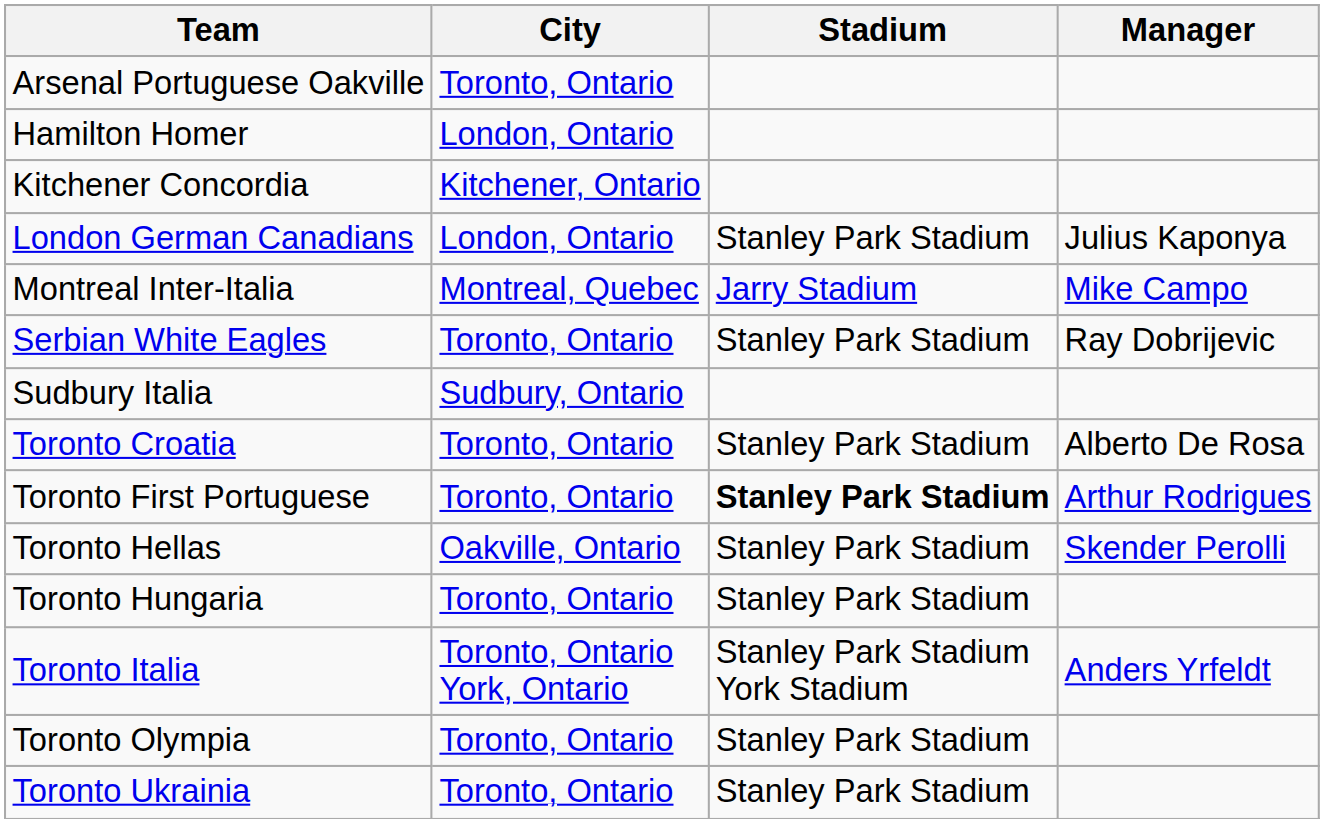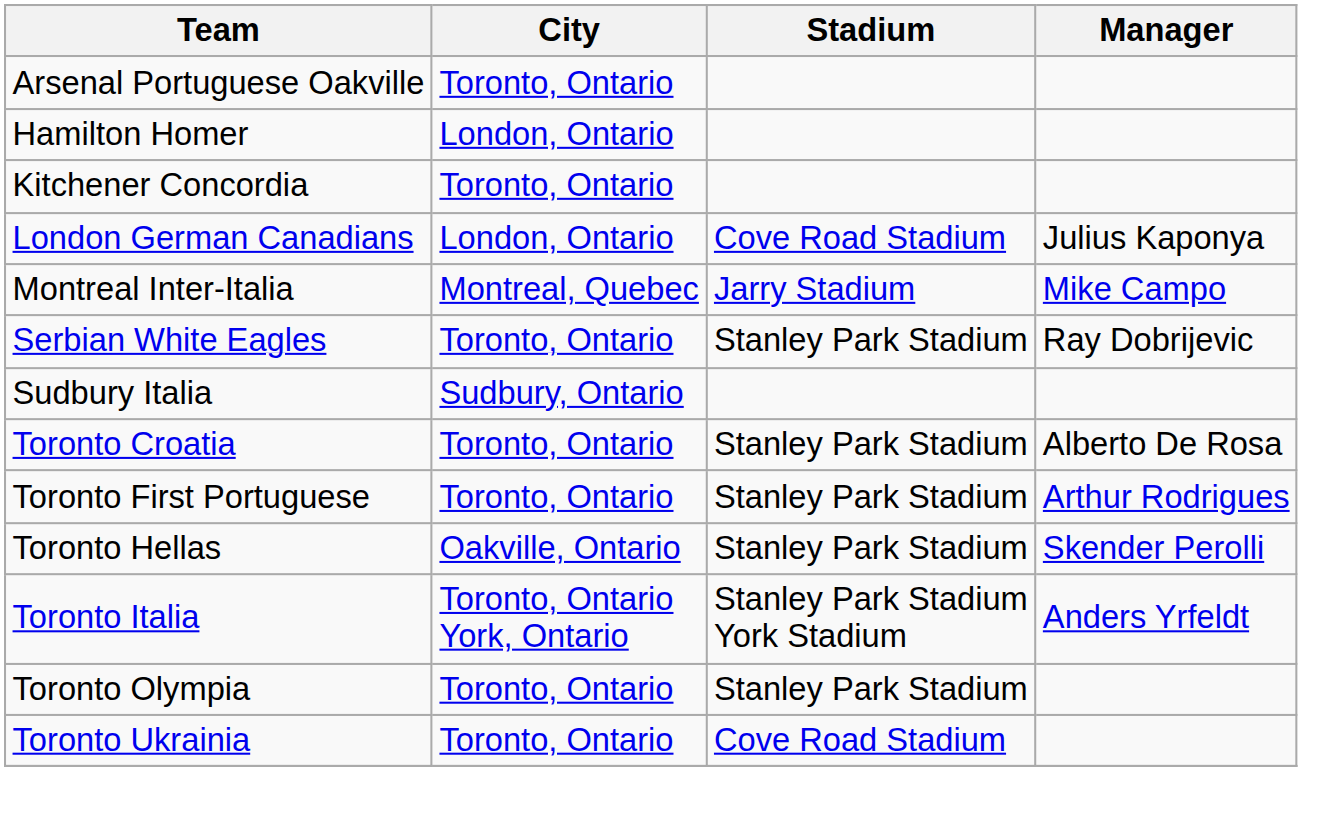Kitchener Concordia | City: Kitchener, Ontario -> Toronto, Ontario
London German Canadians | Stadium: Stanley Park Stadium -> Cove Road Stadium
Toronto First Portuguese | Stadium: bold -> normal
- row: Toronto Hungaria | Toronto, Ontario | Stanley Park Stadium
Toronto Ukrainia | Stadium: Stanley Park Stadium -> Cove Road Stadium
